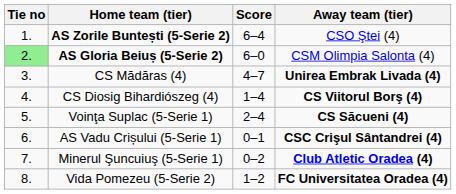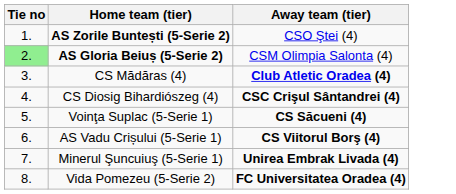- column: Score | 6–4 | 6–0 | 4–7 | 1–4 | 2–4 | 0–1 | 0–2 | 1–2
CS Mădăras (4) | Away team (tier): Unirea Embrak Livada (4) -> Club Atletic Oradea (4)
CS Diosig Bihardiószeg (4) | Away team (tier): CS Viitorul Borş (4) -> CSC Crişul Sântandrei (4)
AS Vadu Crișului (5-Serie 1) | Away team (tier): CSC Crişul Sântandrei (4) -> CS Viitorul Borş (4)
Minerul Şuncuiuş (5-Serie 1) | Away team (tier): Club Atletic Oradea (4) -> Unirea Embrak Livada (4)
